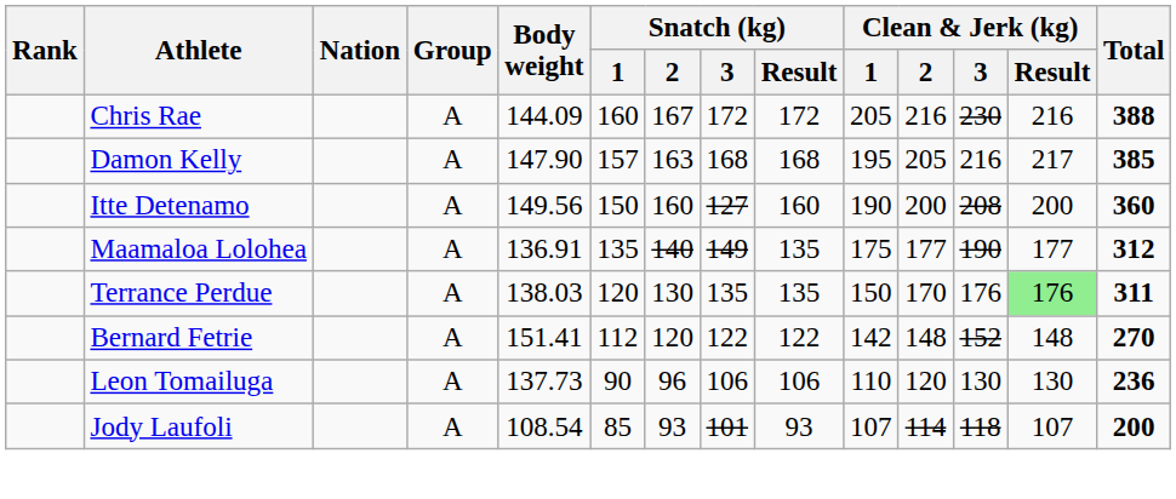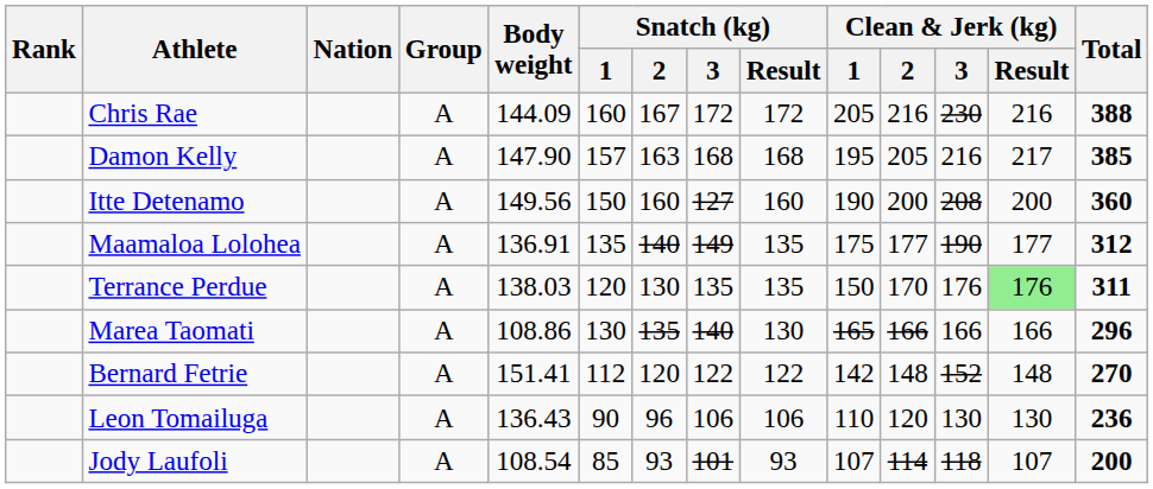+ row: Marea Taomati | A | 108.86 | 130 | 135 | 140 | 130 | 165 | 166 | 166 | 166 | 296
Leon Tomailuga | Body weight: 137.73 -> 136.43
